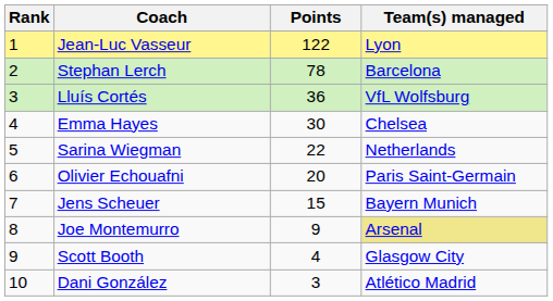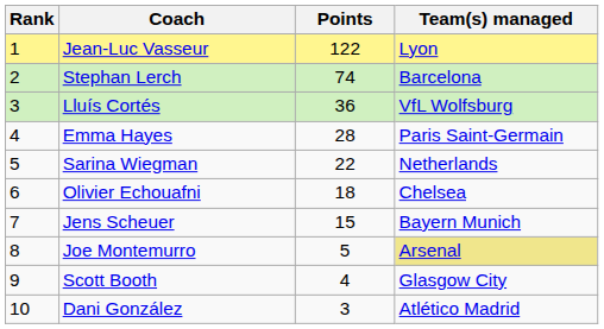Stephan Lerch | Points: 78 -> 74
Emma Hayes | Points: 30 -> 28
Emma Hayes | Team(s) managed: Chelsea -> Paris Saint-Germain
Olivier Echouafni | Points: 20 -> 18
Olivier Echouafni | Team(s) managed: Paris Saint-Germain -> Chelsea
Joe Montemurro | Points: 9 -> 5
